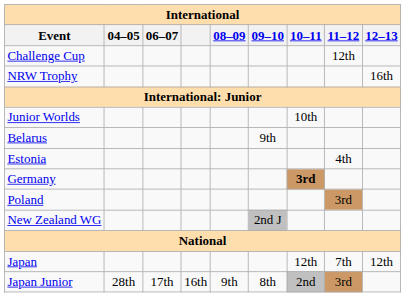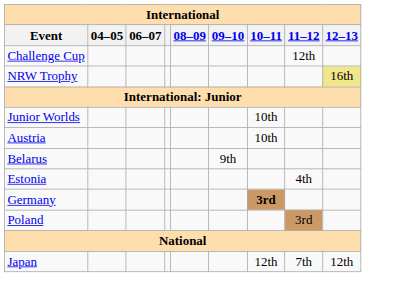NRW Trophy | 12–13: no background -> khaki background
+ row: Austria | 10th
- row: New Zealand WG | 2nd J
- row: Japan Junior | 28th | 17th | 16th | 9th | 8th | 2nd | 3rd
